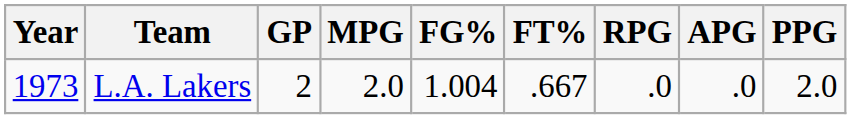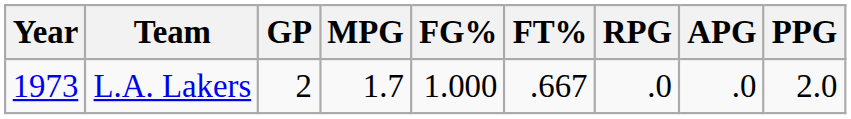L.A. Lakers | MPG: 2.0 -> 1.7
L.A. Lakers | FG%: 1.004 -> 1.000
